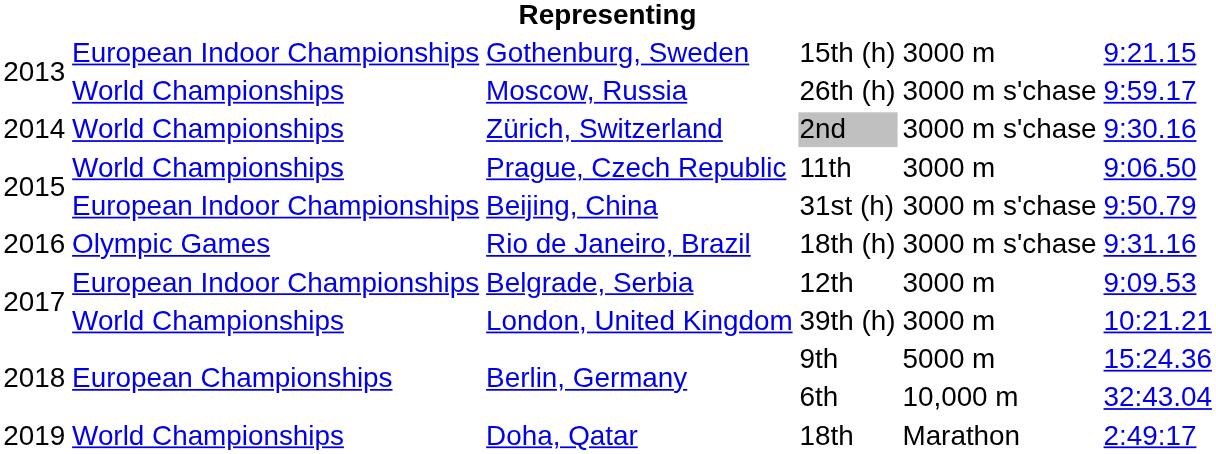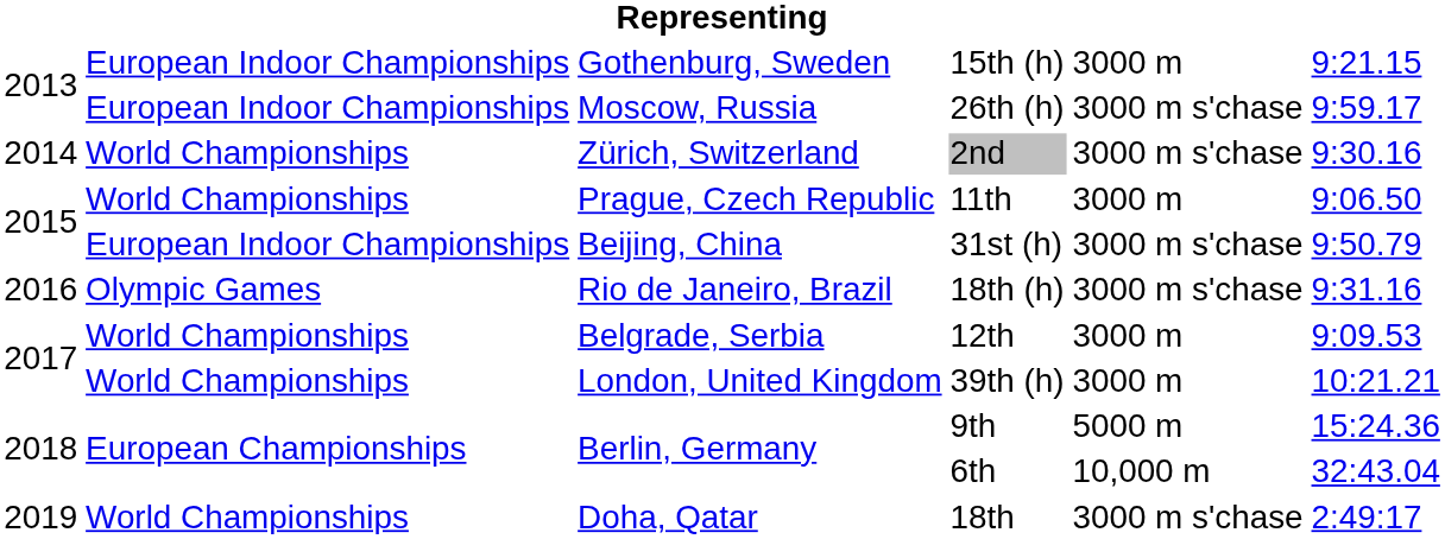26th (h) | column 2: World Championships -> European Indoor Championships
12th | column 2: European Indoor Championships -> World Championships
18th | column 5: Marathon -> 3000 m s'chase
